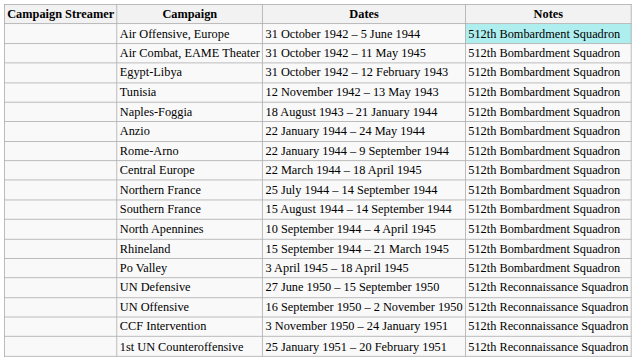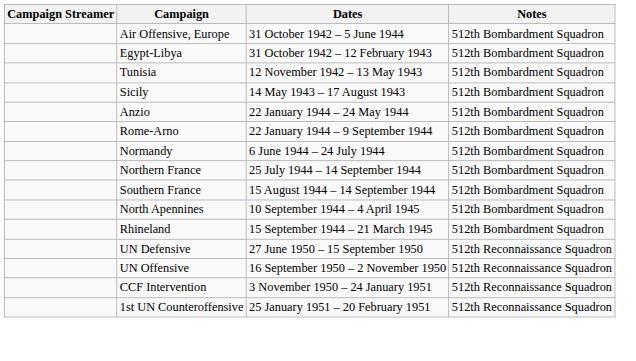Air Offensive, Europe | Notes: paleturquoise background -> no background
- row: Air Combat, EAME Theater | 31 October 1942 – 11 May 1945 | 512th Bombardment Squadron
+ row: Sicily | 14 May 1943 – 17 August 1943 | 512th Bombardment Squadron
- row: Naples-Foggia | 18 August 1943 – 21 January 1944 | 512th Bombardment Squadron
- row: Central Europe | 22 March 1944 – 18 April 1945 | 512th Bombardment Squadron
+ row: Normandy | 6 June 1944 – 24 July 1944 | 512th Bombardment Squadron
- row: Po Valley | 3 April 1945 – 18 April 1945 | 512th Bombardment Squadron
